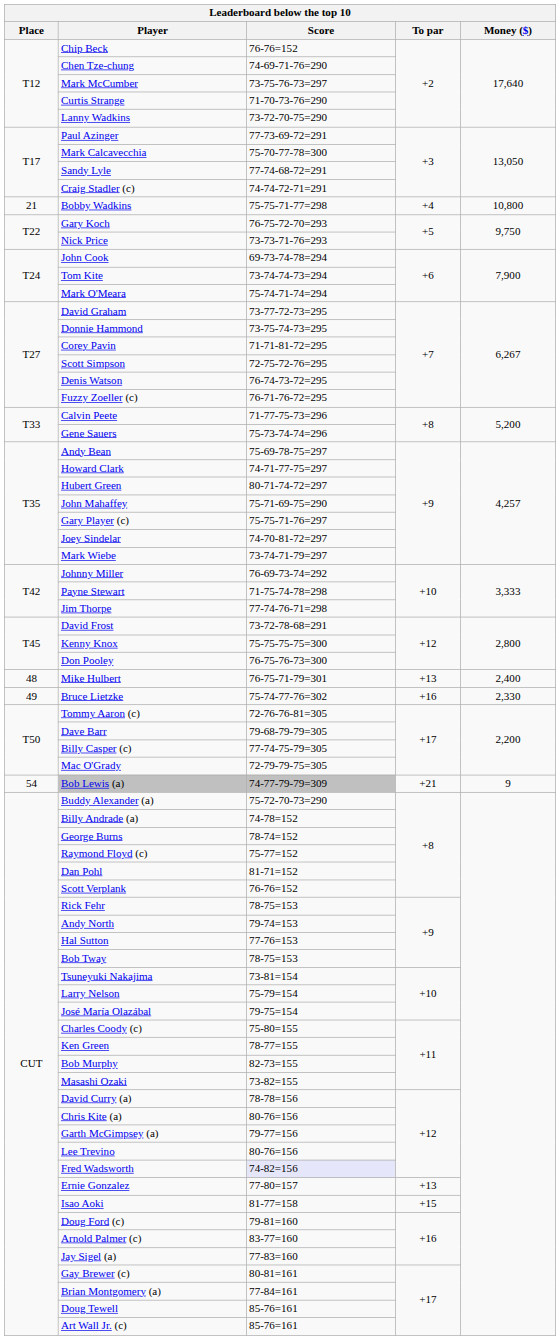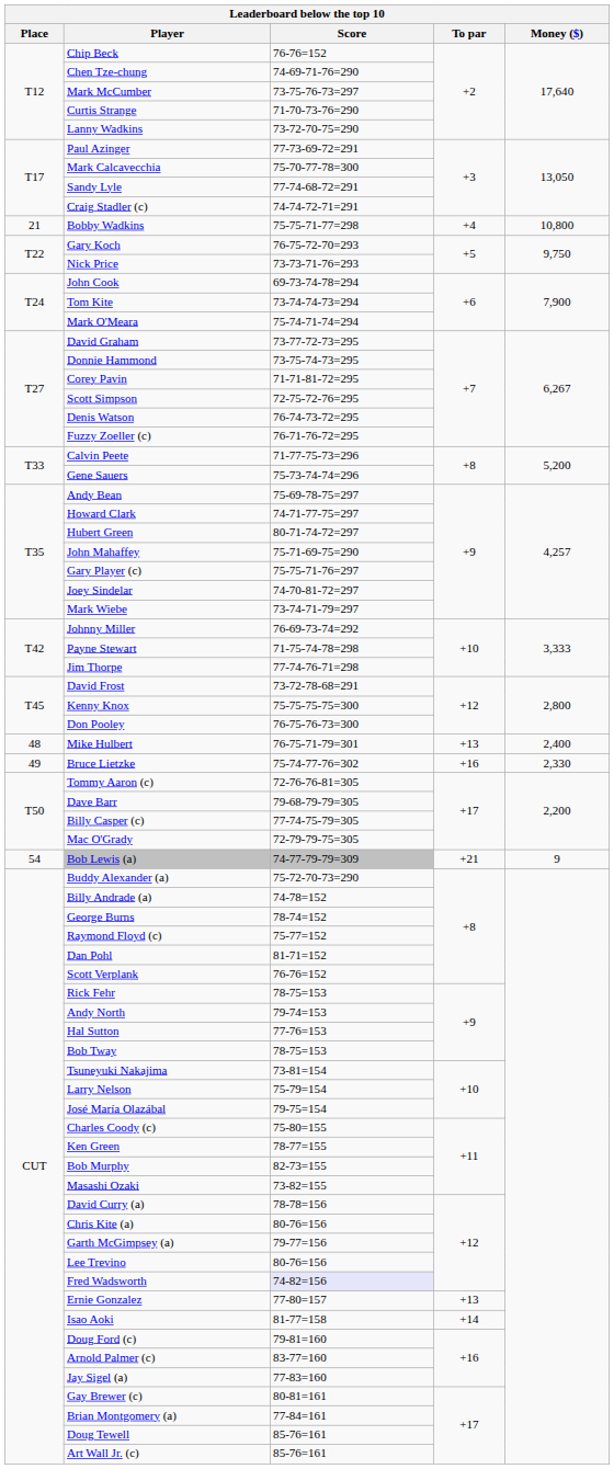Isao Aoki | To par: +15 -> +14
